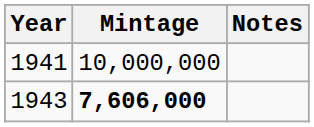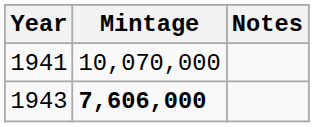1941 | Mintage: 10,000,000 -> 10,070,000
